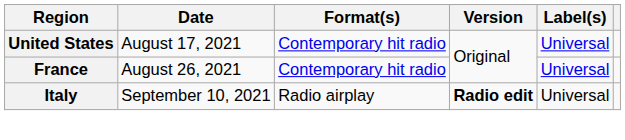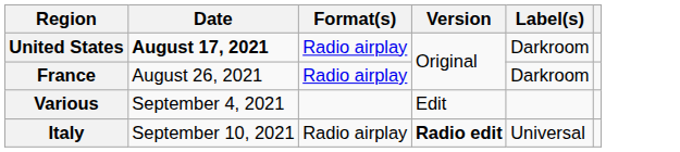United States | Date: normal -> bold
United States | Format(s): Contemporary hit radio -> Radio airplay
United States | Label(s): Universal -> Darkroom
France | Format(s): Contemporary hit radio -> Radio airplay
France | Label(s): Universal -> Darkroom
+ row: Various | September 4, 2021 | Edit
